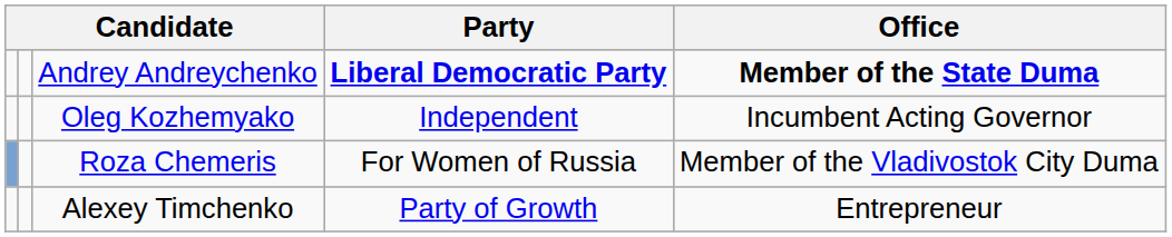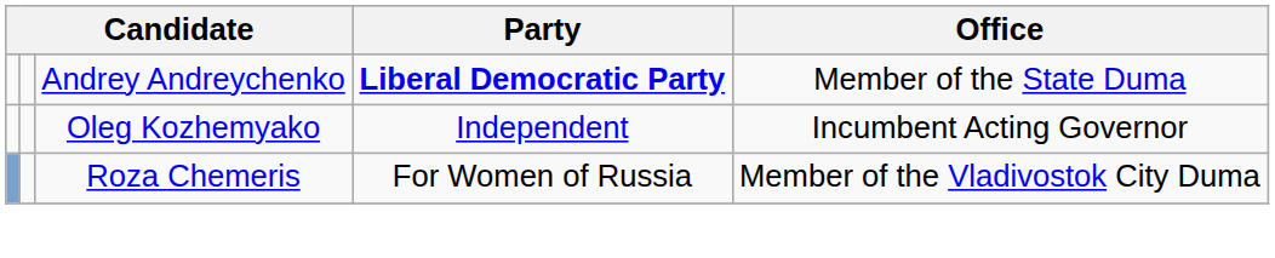Andrey Andreychenko | Office: bold -> normal
- row: Alexey Timchenko | Party of Growth | Entrepreneur
